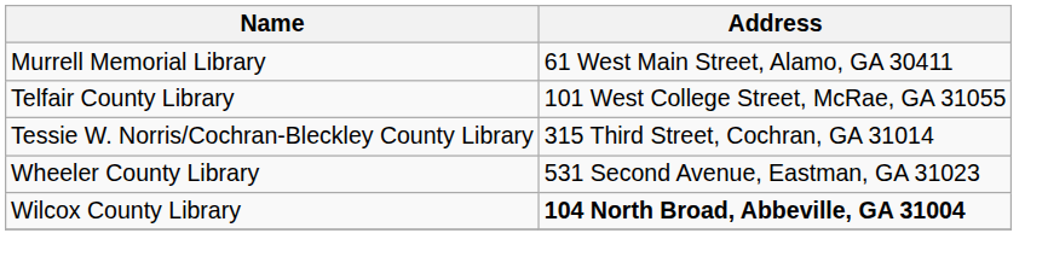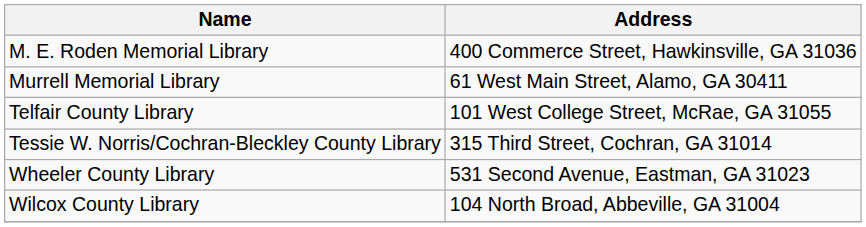+ row: M. E. Roden Memorial Library | 400 Commerce Street, Hawkinsville, GA 31036
Wilcox County Library | Address: bold -> normal
